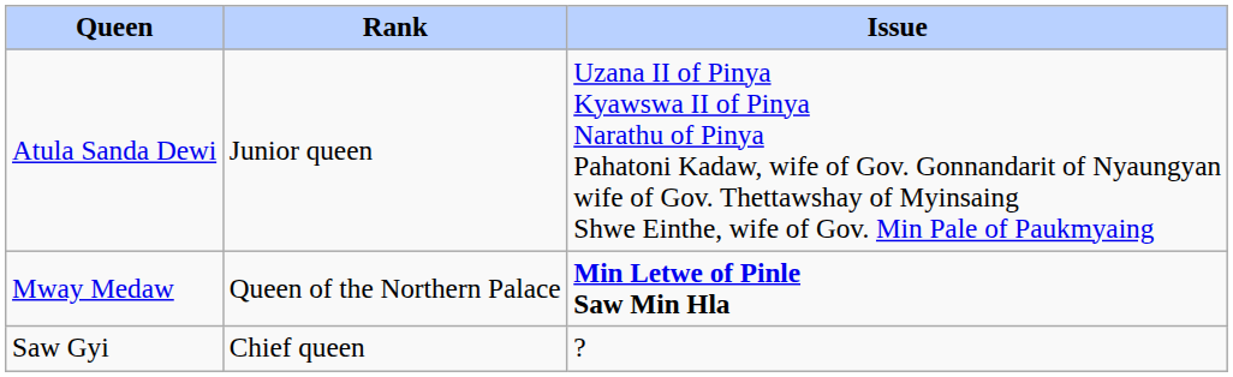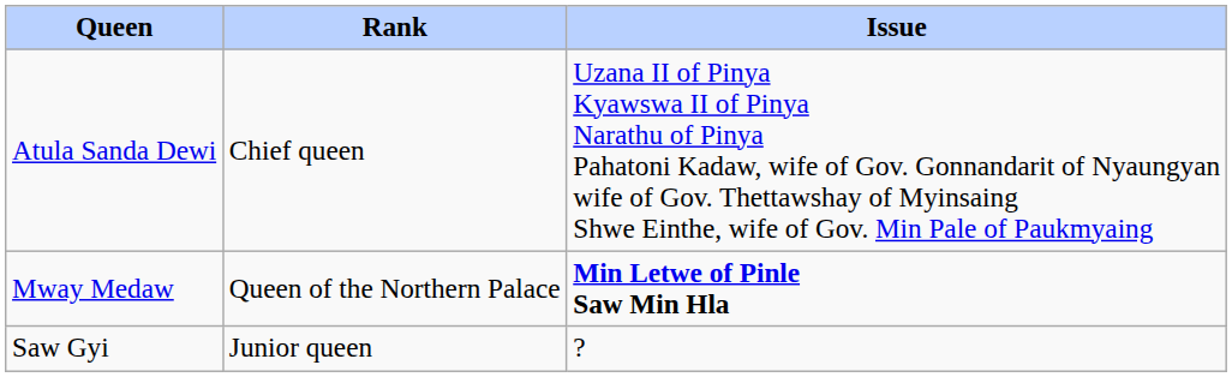Atula Sanda Dewi | Rank: Junior queen -> Chief queen
Saw Gyi | Rank: Chief queen -> Junior queen
